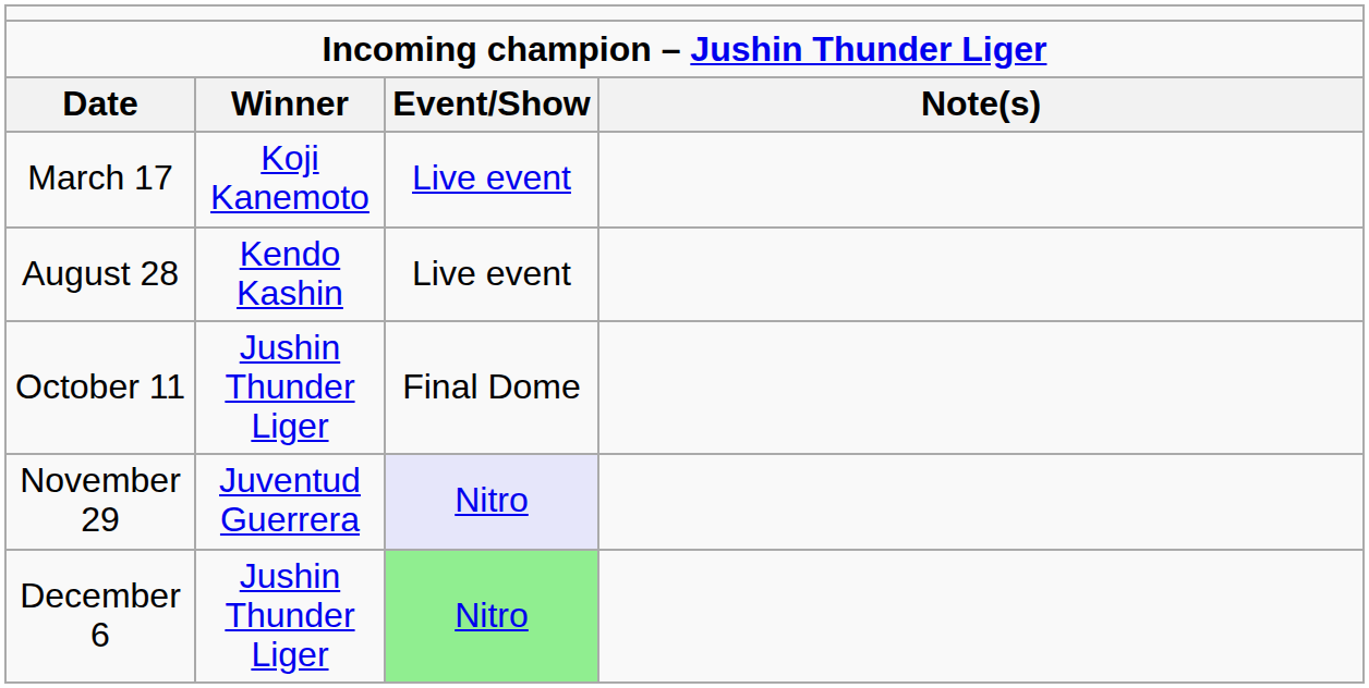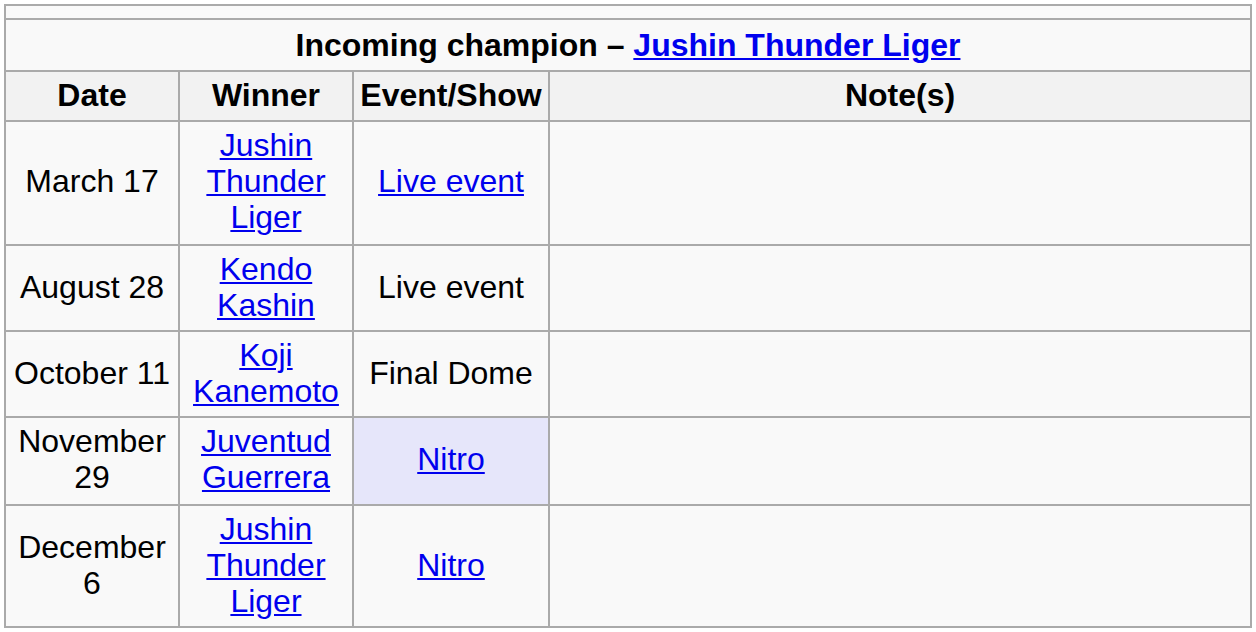March 17 | column 2: Koji Kanemoto -> Jushin Thunder Liger
October 11 | column 2: Jushin Thunder Liger -> Koji Kanemoto
December 6 | column 3: lightgreen background -> no background
